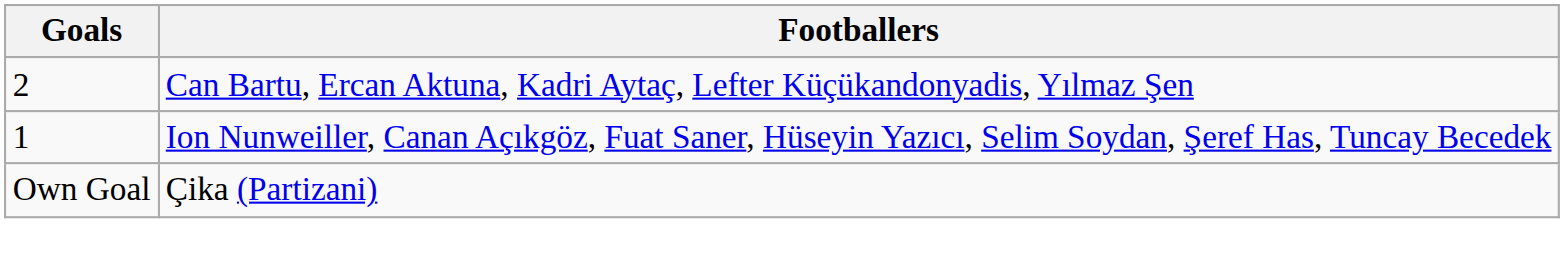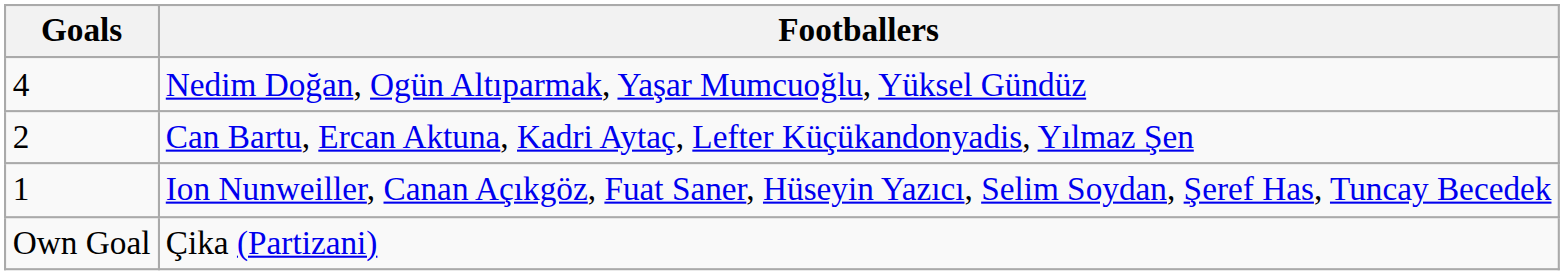+ row: 4 | Nedim Doğan, Ogün Altıparmak, Yaşar Mumcuoğlu, Yüksel Gündüz
